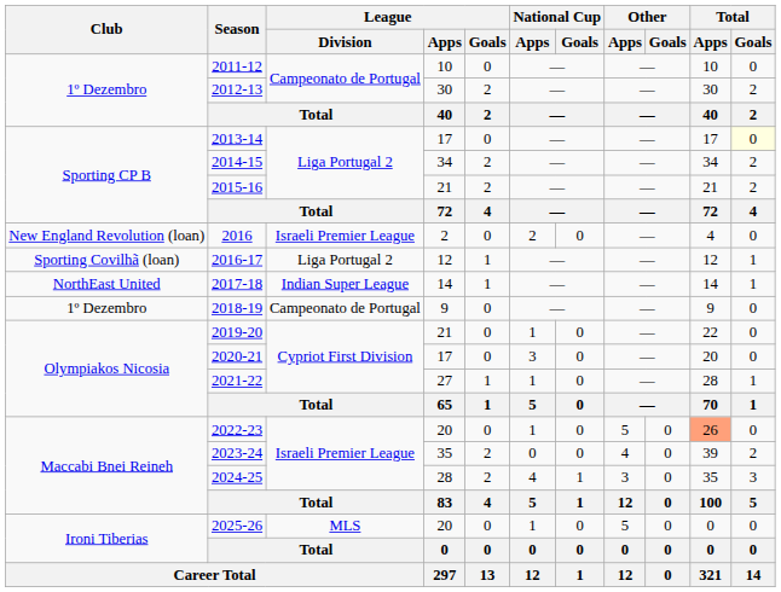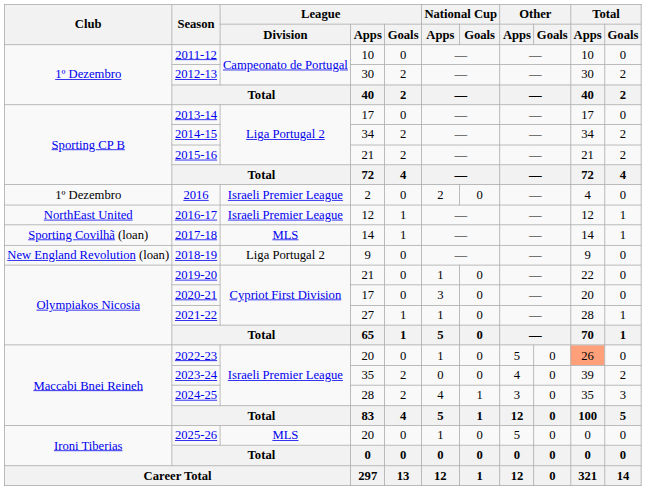2013-14 | Total / Goals: lightyellow background -> no background
2016 | Club: New England Revolution (loan) -> 1º Dezembro
2016-17 | Club: Sporting Covilhã (loan) -> NorthEast United
2016-17 | League / Division: Liga Portugal 2 -> Israeli Premier League
2017-18 | Club: NorthEast United -> Sporting Covilhã (loan)
2017-18 | League / Division: Indian Super League -> MLS
2018-19 | Club: 1º Dezembro -> New England Revolution (loan)
2018-19 | League / Division: Campeonato de Portugal -> Liga Portugal 2
